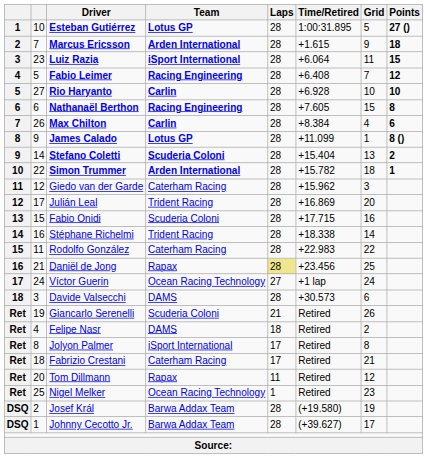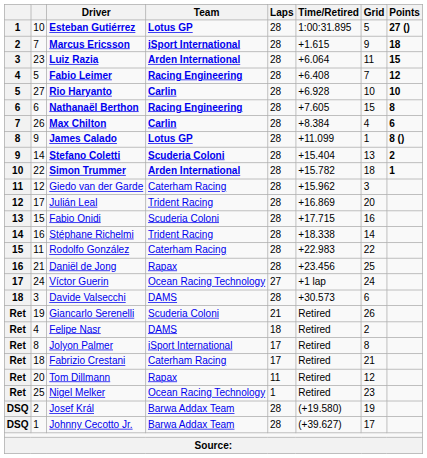Marcus Ericsson | Team: Arden International -> iSport International
Luiz Razia | Team: iSport International -> Arden International
Daniël de Jong | Laps: khaki background -> no background
